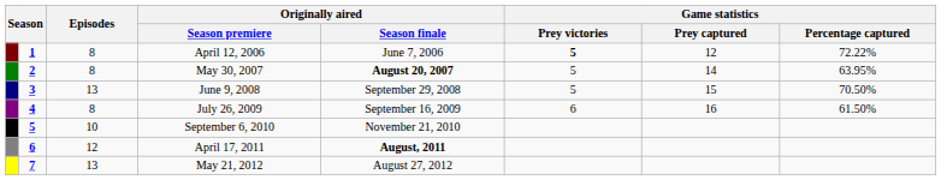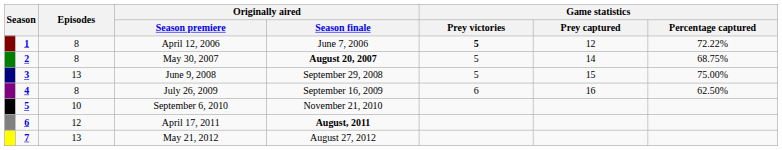May 30, 2007 | Game statistics / Percentage captured: 63.95% -> 68.75%
June 9, 2008 | Game statistics / Percentage captured: 70.50% -> 75.00%
July 26, 2009 | Game statistics / Percentage captured: 61.50% -> 62.50%
